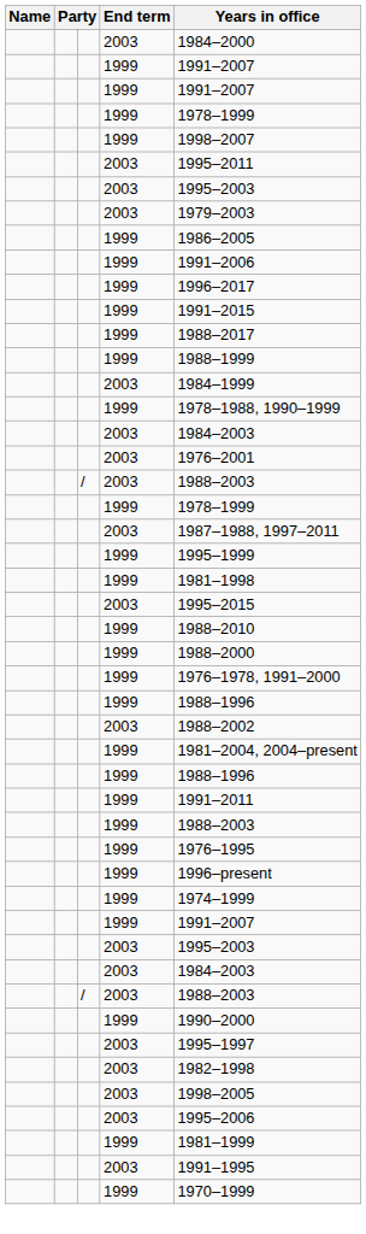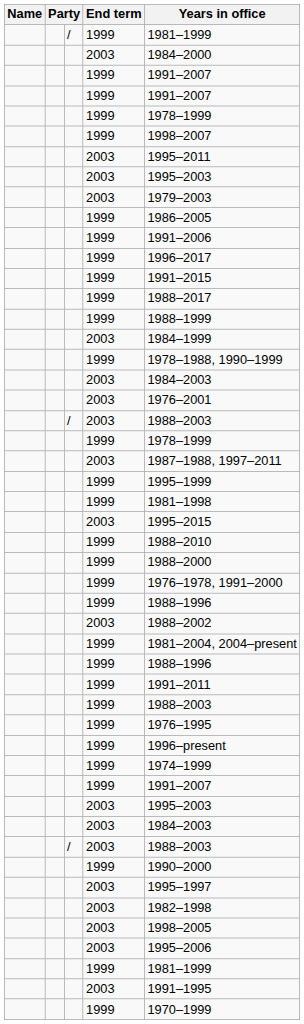+ row: / | 1999 | 1981–1999
